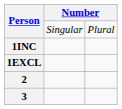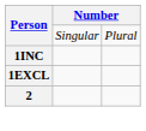- row: 3
